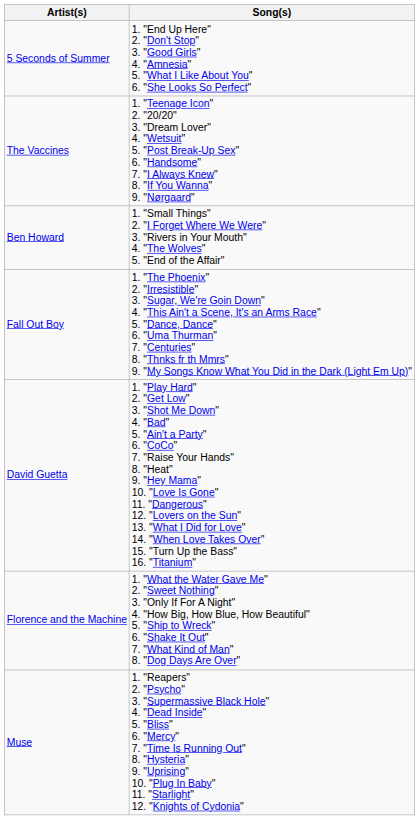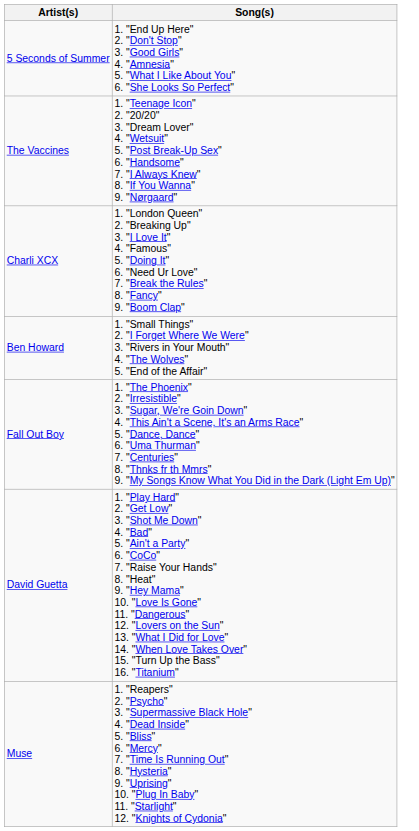+ row: Charli XCX | 1. "London Queen" 2. "Breaking Up" 3. "I Love It" 4. "Famous" 5. "Doing It" 6. "Need Ur Love" 7. "Break the Rules" 8. "Fancy" 9. "Boom Clap"
- row: Florence and the Machine | 1. "What the Water Gave Me" 2. "Sweet Nothing" 3. "Only If For A Night" 4. "How Big, How Blue, How Beautiful" 5. "Ship to Wreck" 6. "Shake It Out" 7. "What Kind of Man" 8. "Dog Days Are Over"
